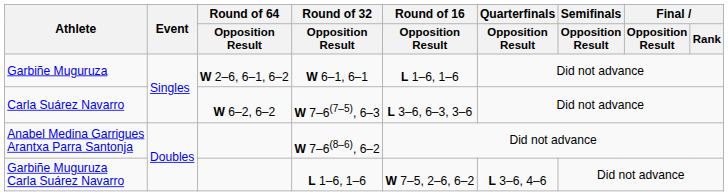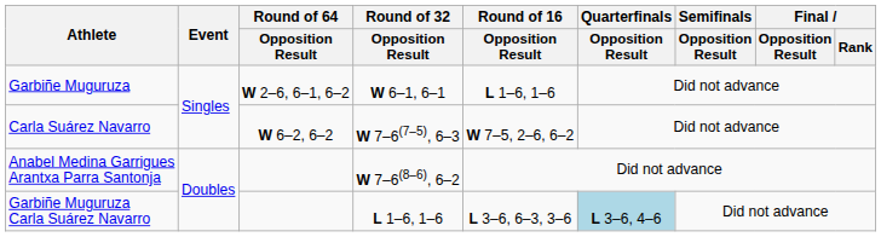Carla Suárez Navarro | Round of 16 / Opposition Result: L 3–6, 6–3, 3–6 -> W 7–5, 2–6, 6–2
Garbiñe Muguruza Carla Suárez Navarro | Round of 16 / Opposition Result: W 7–5, 2–6, 6–2 -> L 3–6, 6–3, 3–6
Garbiñe Muguruza Carla Suárez Navarro | Quarterfinals / Opposition Result: no background -> lightblue background
